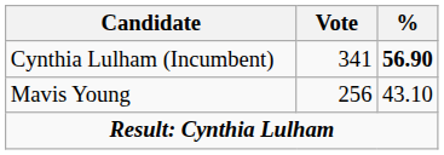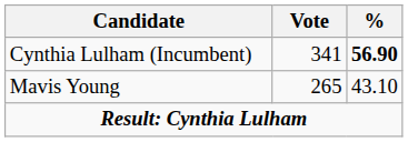Mavis Young | Vote: 256 -> 265
